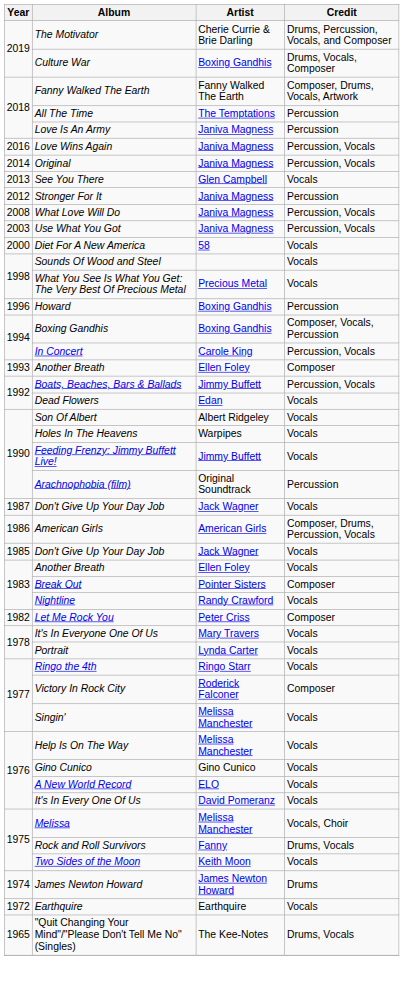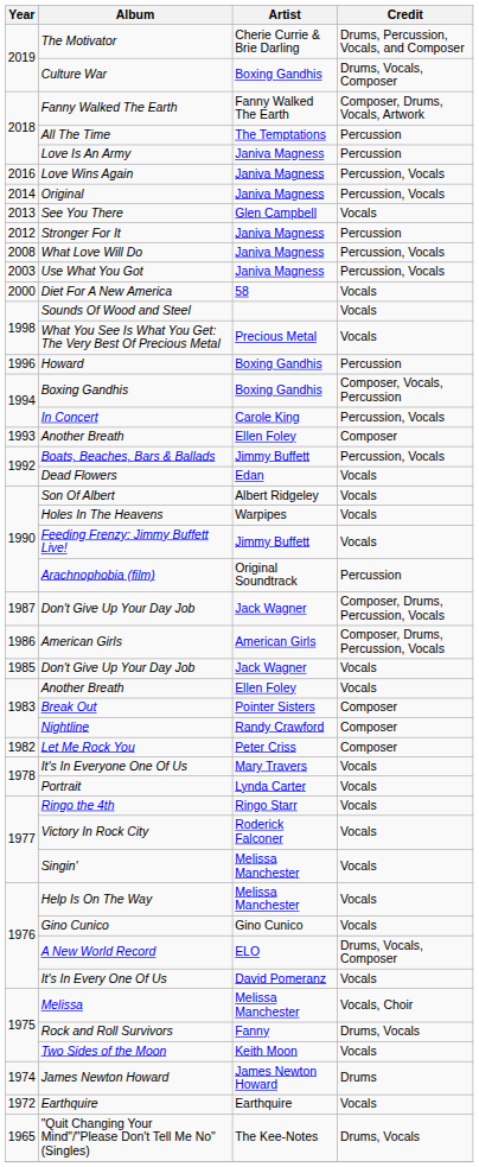1987 / Don't Give Up Your Day Job | Credit: Vocals -> Composer, Drums, Percussion, Vocals
Nightline | Credit: Vocals -> Composer
Victory In Rock City | Credit: Composer -> Vocals
A New World Record | Credit: Vocals -> Drums, Vocals, Composer
